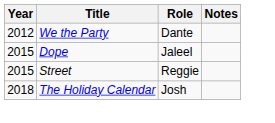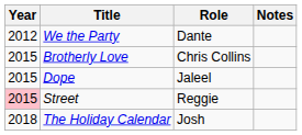+ row: 2015 | Brotherly Love | Chris Collins
Street | Year: no background -> pink background
